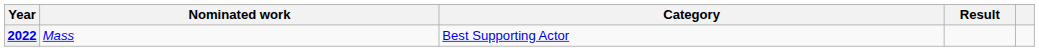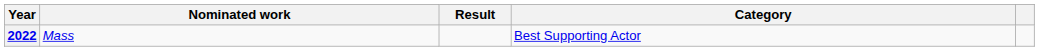columns swapped: Category <-> Result
